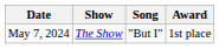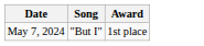- column: Show | The Show
